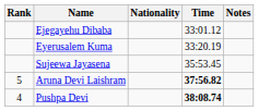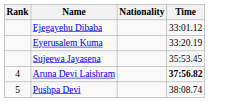- column: Notes
Aruna Devi Laishram | Rank: 5 -> 4
Pushpa Devi | Rank: 4 -> 5
Pushpa Devi | Time: bold -> normal
